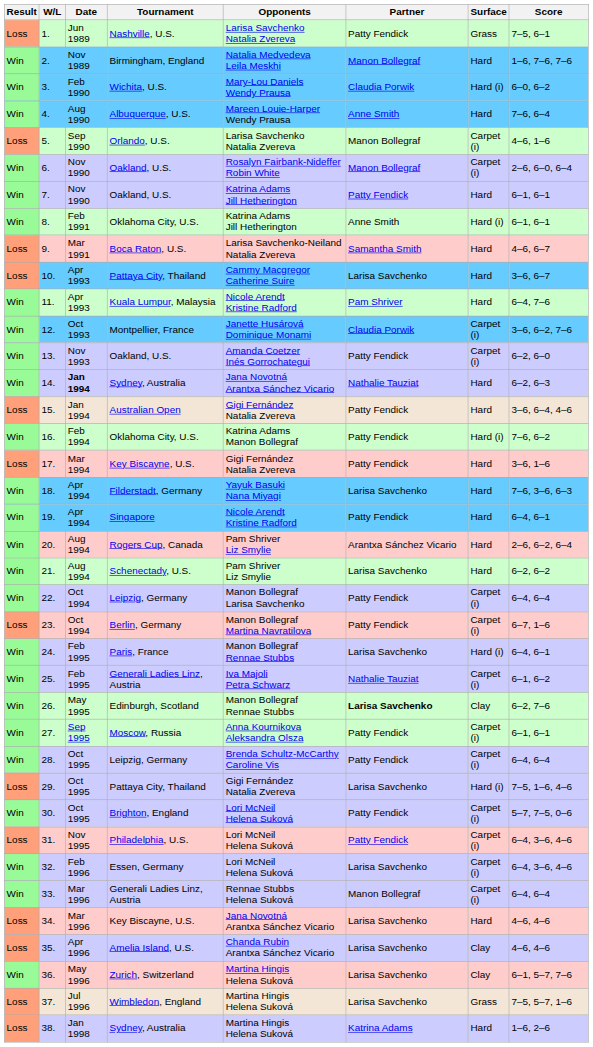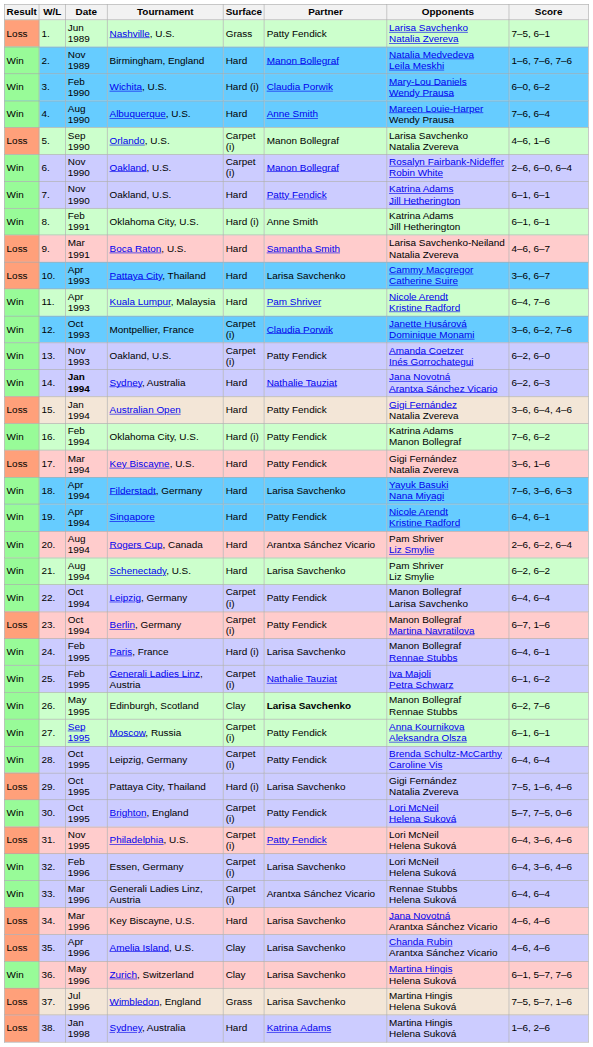columns swapped: Surface <-> Opponents
33. | Partner: Manon Bollegraf -> Arantxa Sánchez Vicario
